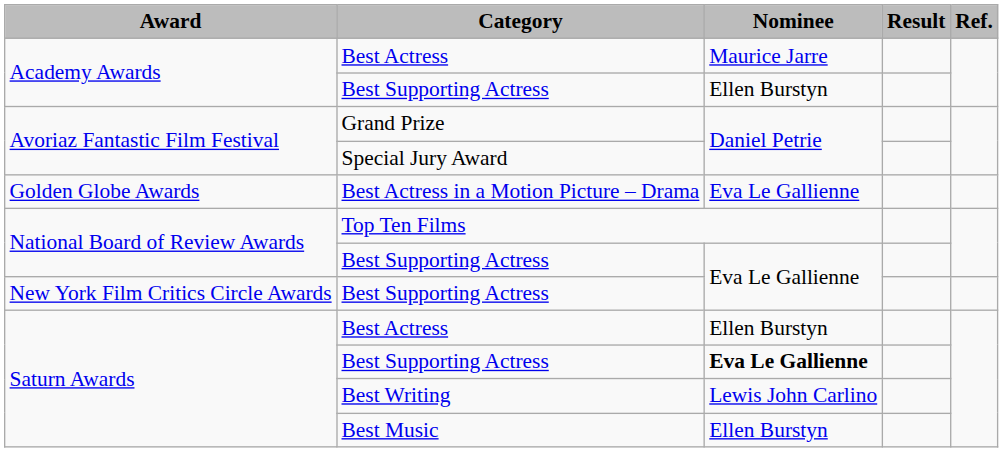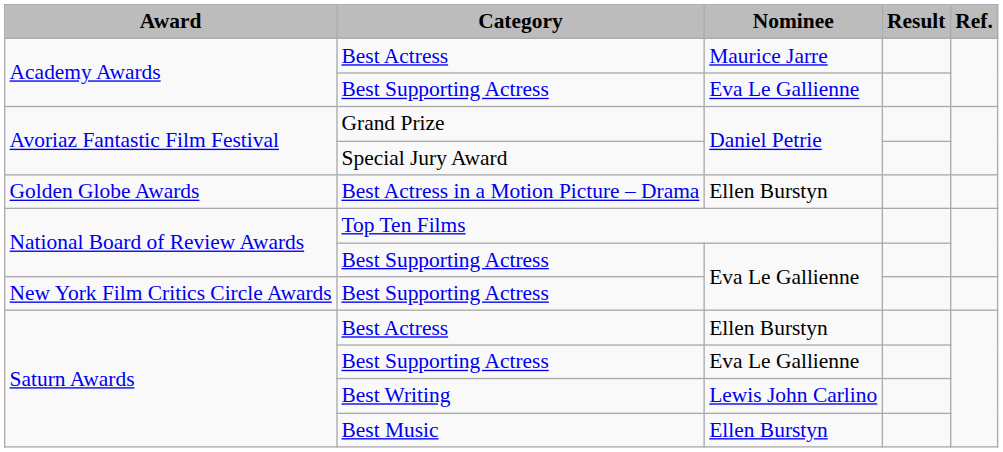Academy Awards / Best Supporting Actress | Nominee: Ellen Burstyn -> Eva Le Gallienne
Best Actress in a Motion Picture – Drama | Nominee: Eva Le Gallienne -> Ellen Burstyn
Saturn Awards / Best Supporting Actress | Nominee: bold -> normal
